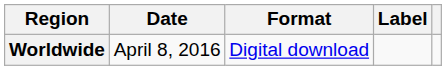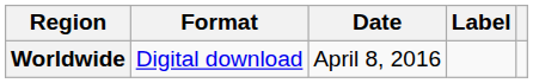columns swapped: Date <-> Format
